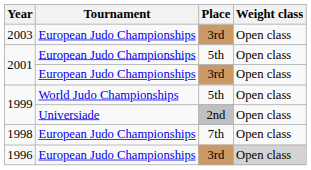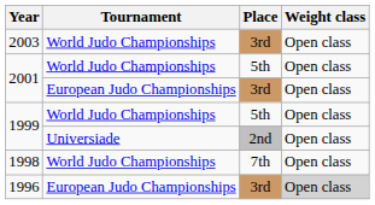2003 | Tournament: European Judo Championships -> World Judo Championships
2001 / 5th | Tournament: European Judo Championships -> World Judo Championships
1998 | Tournament: European Judo Championships -> World Judo Championships
